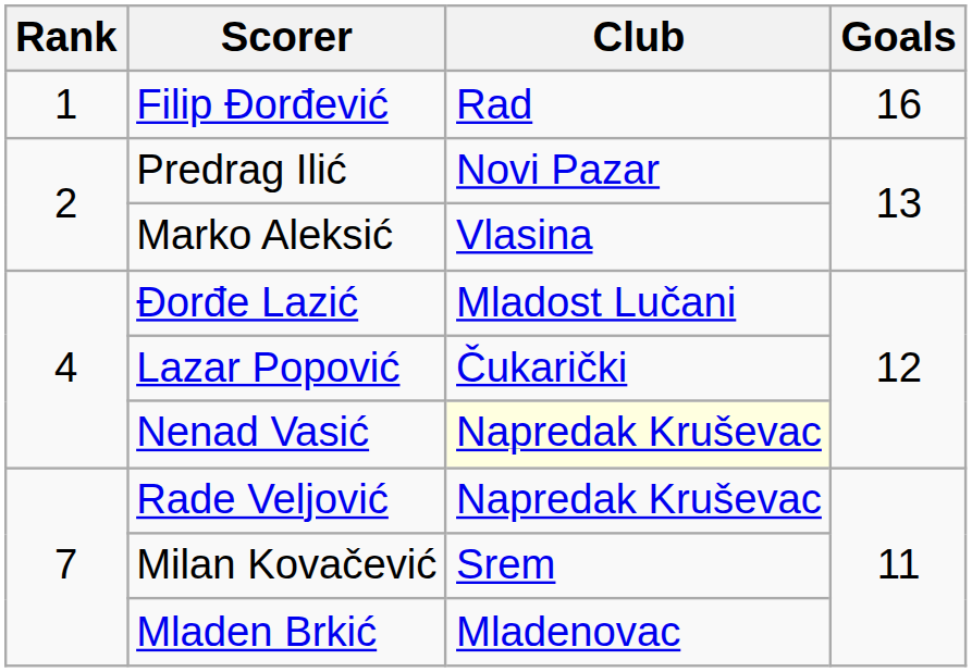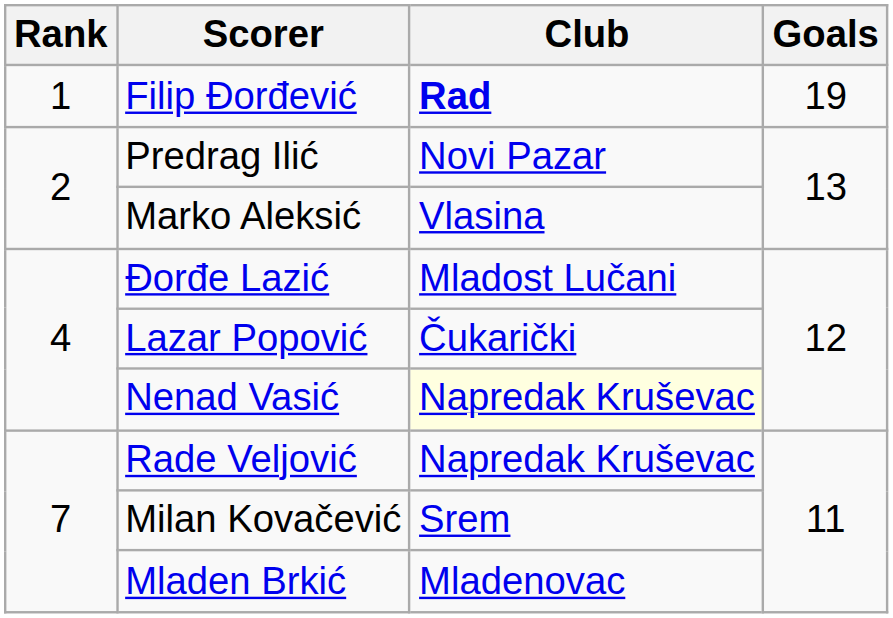Filip Đorđević | Club: normal -> bold
Filip Đorđević | Goals: 16 -> 19
